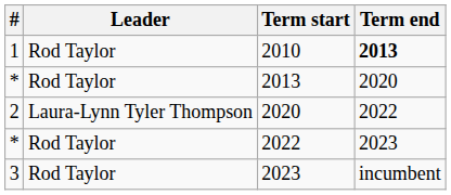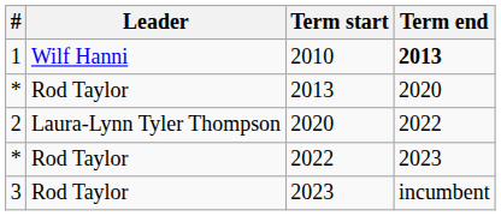2010 | Leader: Rod Taylor -> Wilf Hanni
